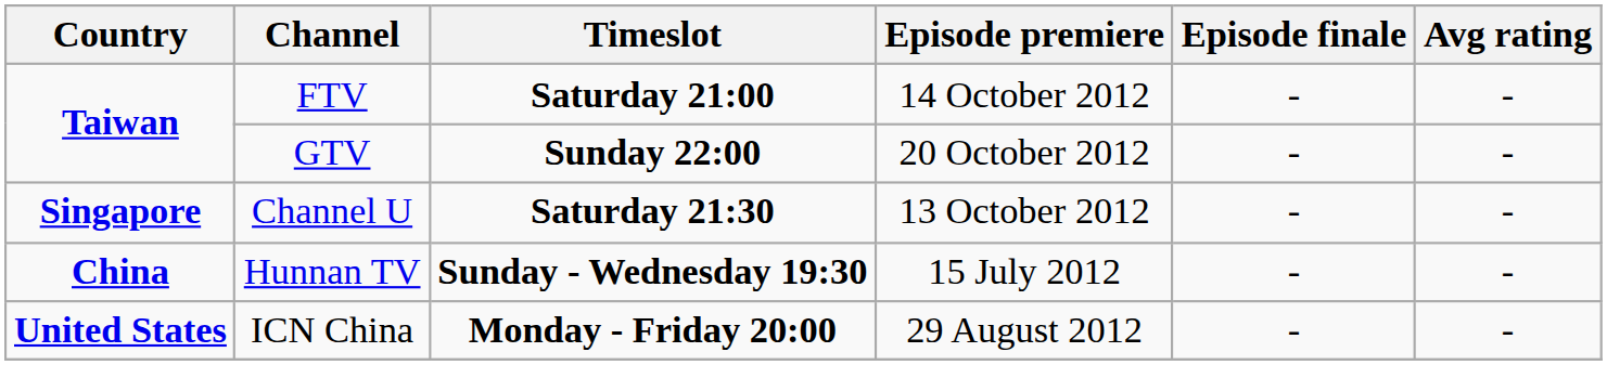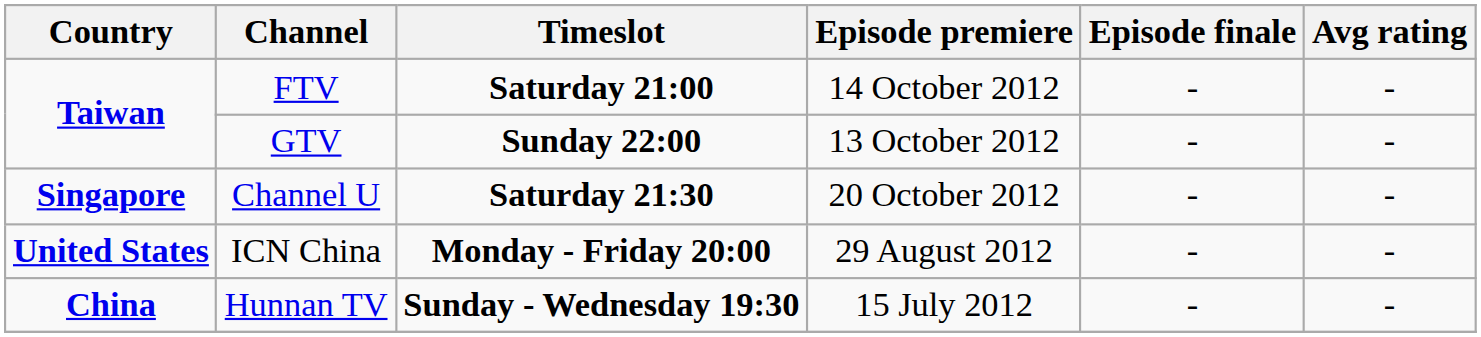GTV | Episode premiere: 20 October 2012 -> 13 October 2012
Channel U | Episode premiere: 13 October 2012 -> 20 October 2012
rows swapped: Hunnan TV <-> ICN China
